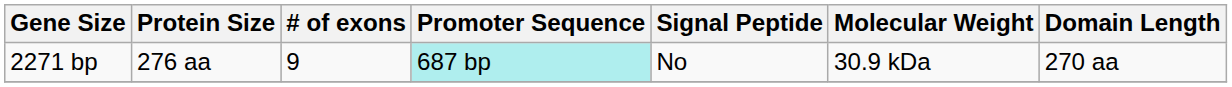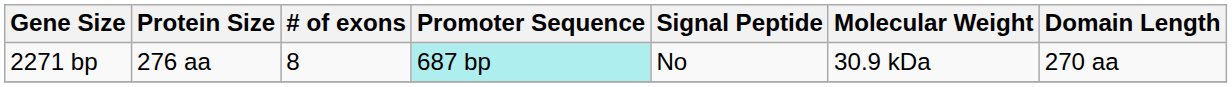2271 bp | # of exons: 9 -> 8
